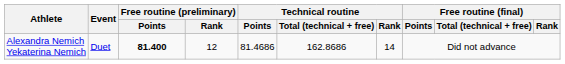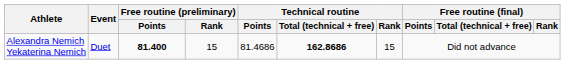Alexandra Nemich Yekaterina Nemich | Free routine (preliminary) / Rank: 12 -> 15
Alexandra Nemich Yekaterina Nemich | Technical routine / Total (technical + free): normal -> bold
Alexandra Nemich Yekaterina Nemich | Technical routine / Rank: 14 -> 15
